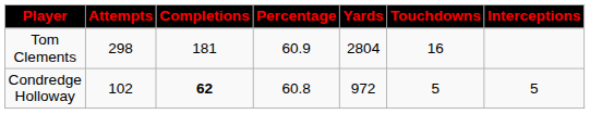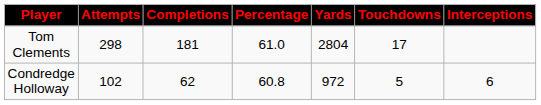Tom Clements | Percentage: 60.9 -> 61.0
Tom Clements | Touchdowns: 16 -> 17
Condredge Holloway | Completions: bold -> normal
Condredge Holloway | Interceptions: 5 -> 6
